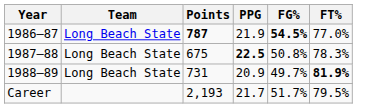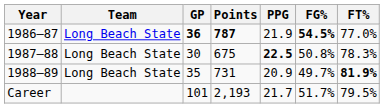+ column: GP | 36 | 30 | 35 | 101
